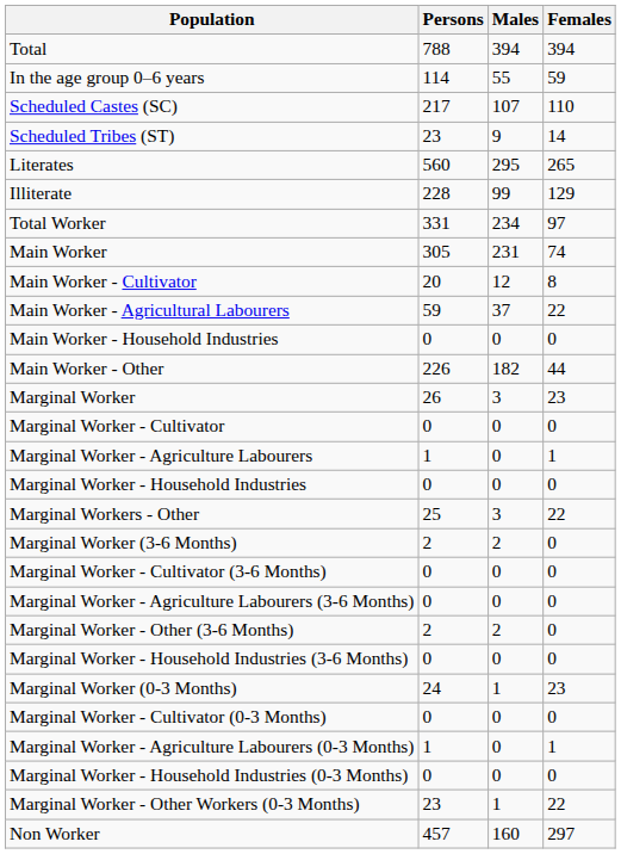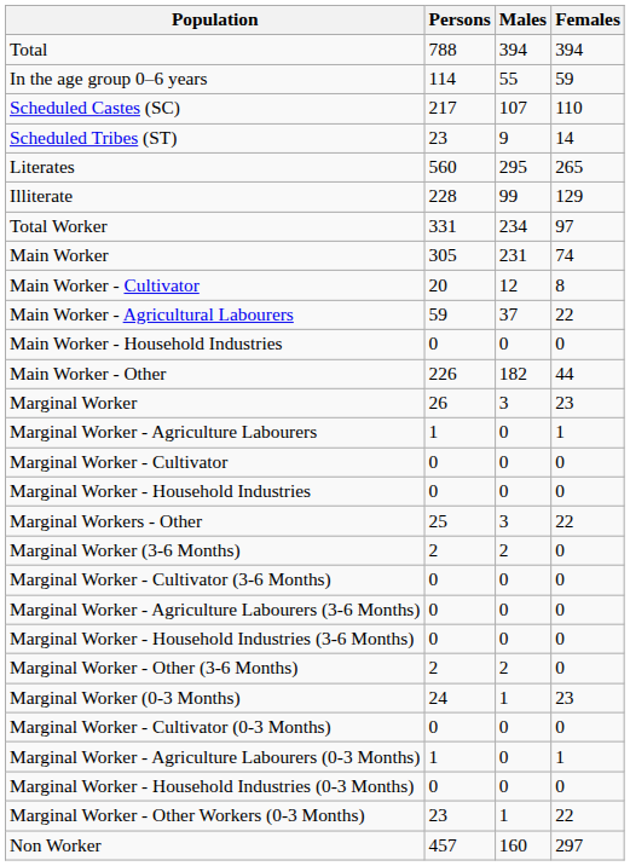rows swapped: Marginal Worker - Cultivator <-> Marginal Worker - Agriculture Labourers
rows swapped: Marginal Worker - Household Industries (3-6 Months) <-> Marginal Worker - Other (3-6 Months)
